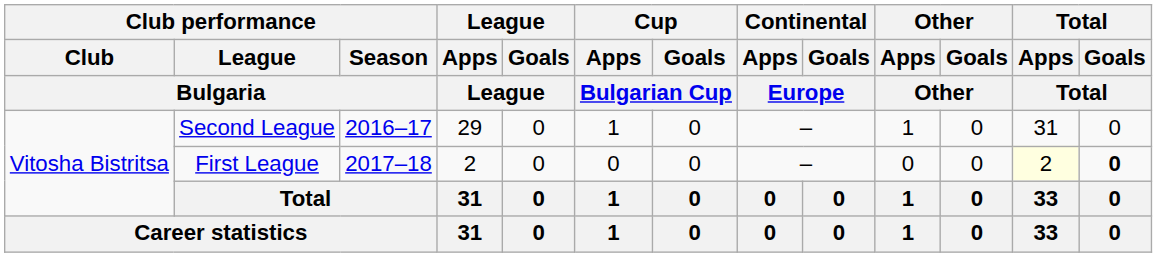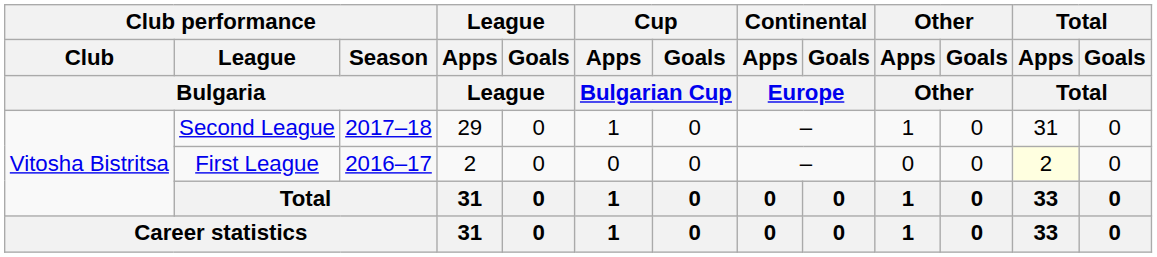Second League | Club performance / Season / Bulgaria: 2016–17 -> 2017–18
First League | Club performance / Season / Bulgaria: 2017–18 -> 2016–17
First League | Total / Goals / Total: bold -> normal
